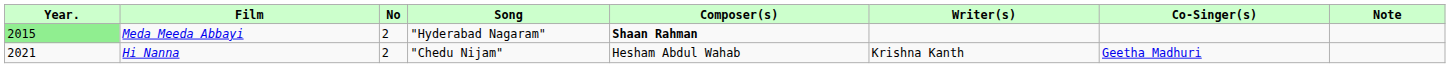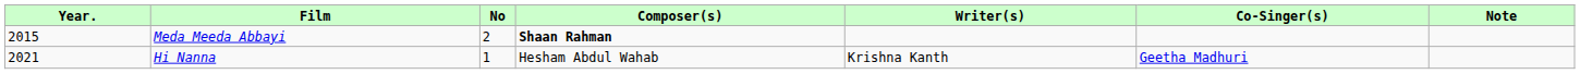- column: Song | "Hyderabad Nagaram" | "Chedu Nijam"
Meda Meeda Abbayi | Year.: lightgreen background -> no background
Hi Nanna | No: 2 -> 1
